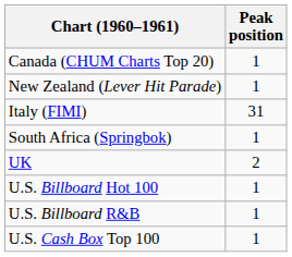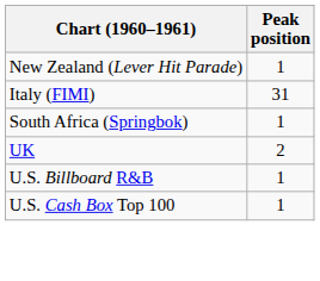- row: Canada (CHUM Charts Top 20) | 1
- row: U.S. Billboard Hot 100 | 1
